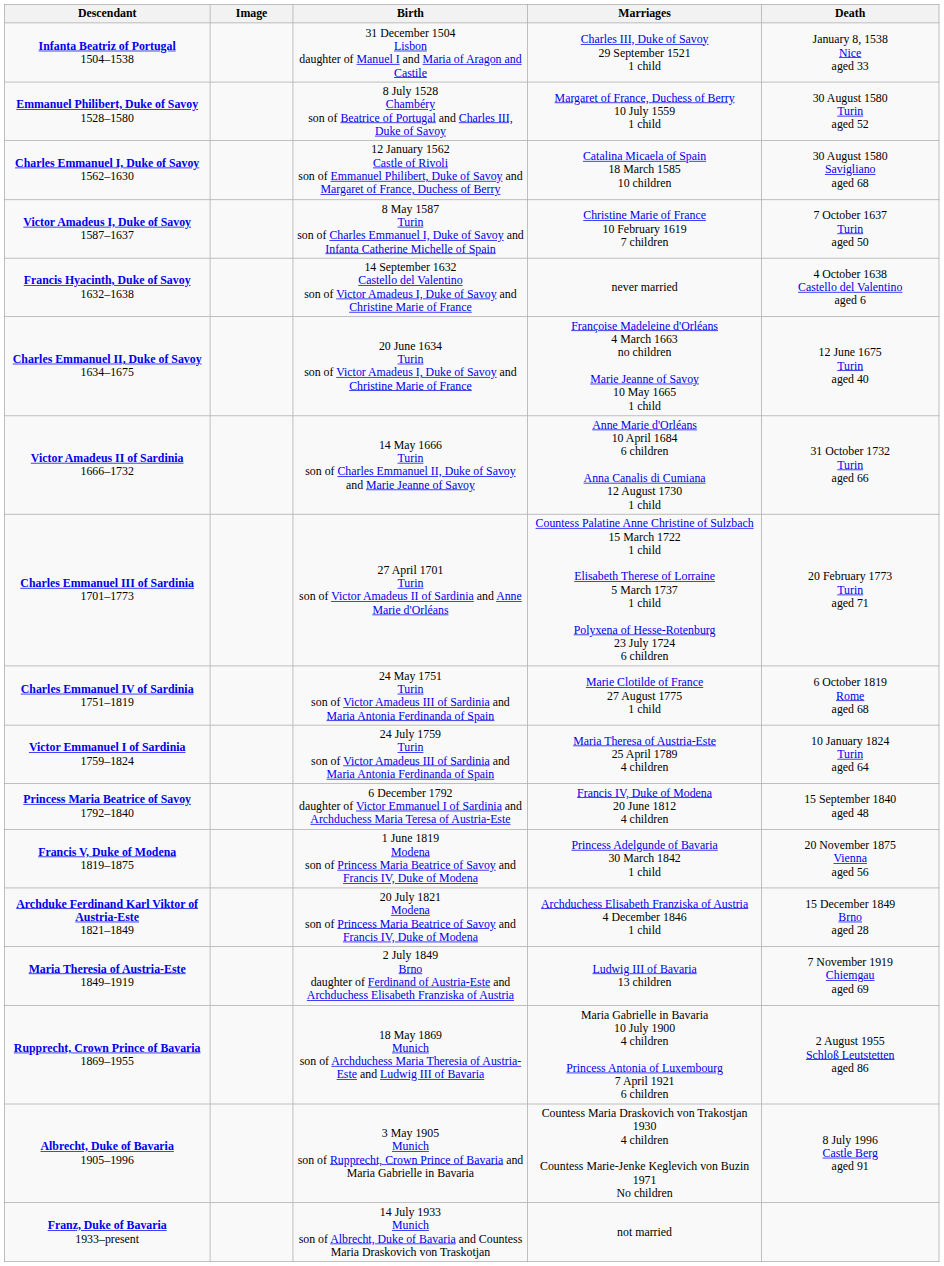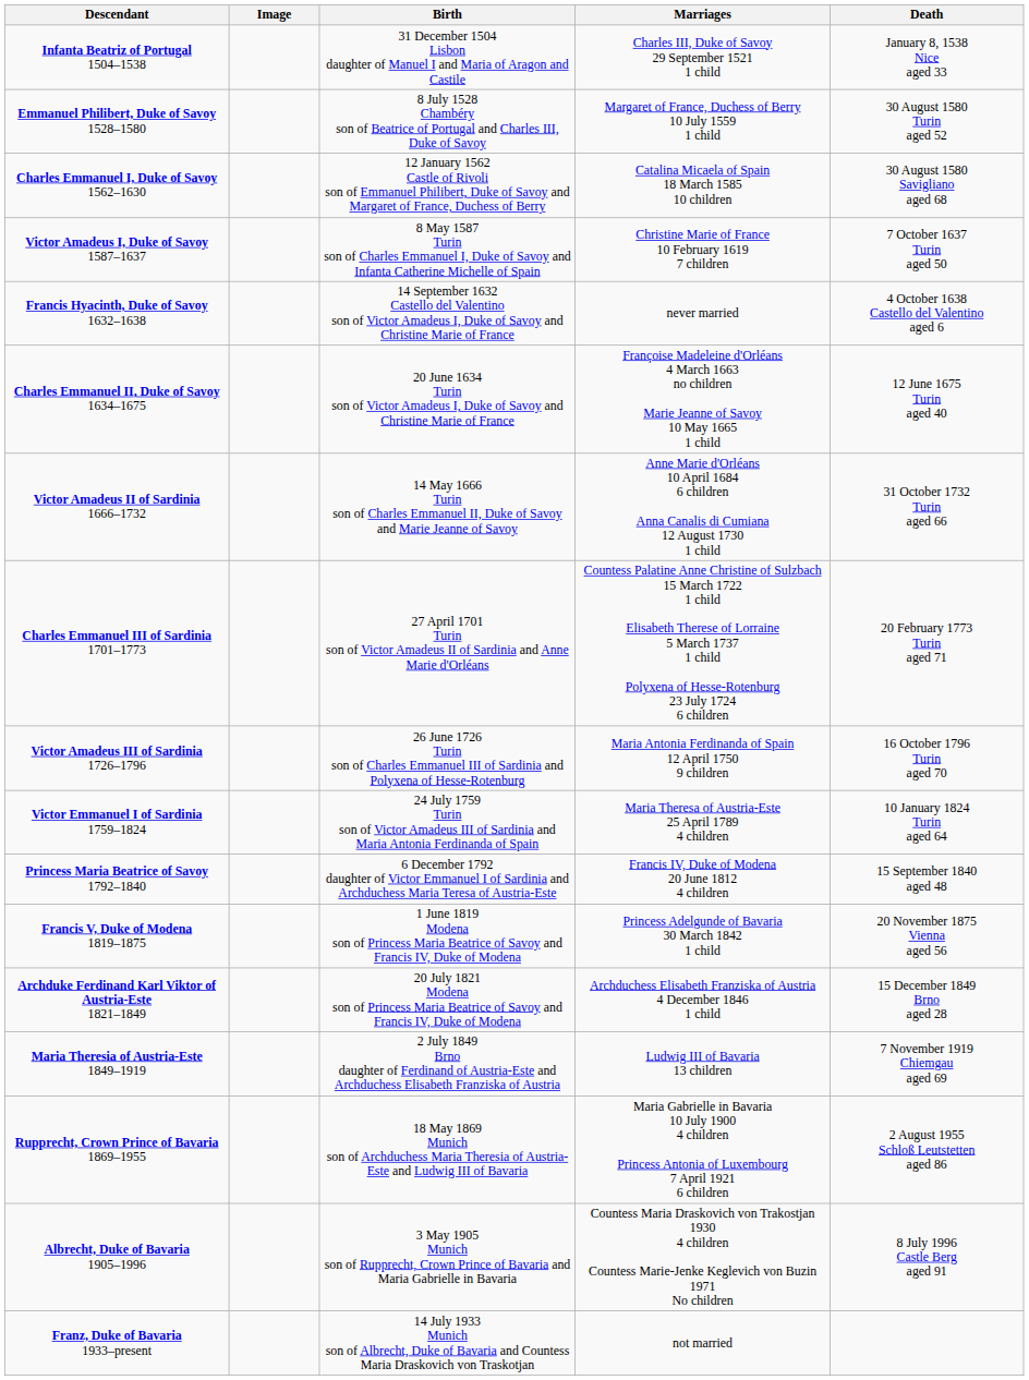+ row: Victor Amadeus III of Sardinia 1726–1796 | 26 June 1726 Turin son of Charles Emmanuel III of Sardinia and Polyxena of Hesse-Rotenburg | Maria Antonia Ferdinanda of Spain 12 April 1750 9 children | 16 October 1796 Turin aged 70
- row: Charles Emmanuel IV of Sardinia 1751–1819 | 24 May 1751 Turin son of Victor Amadeus III of Sardinia and Maria Antonia Ferdinanda of Spain | Marie Clotilde of France 27 August 1775 1 child | 6 October 1819 Rome aged 68
